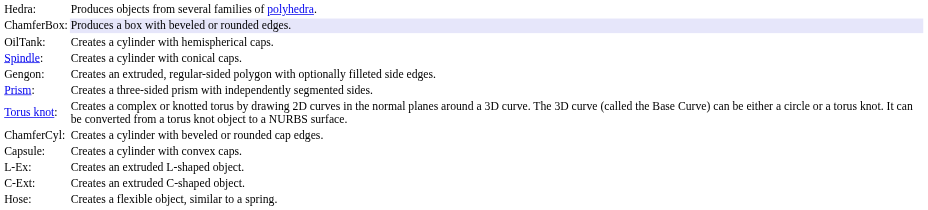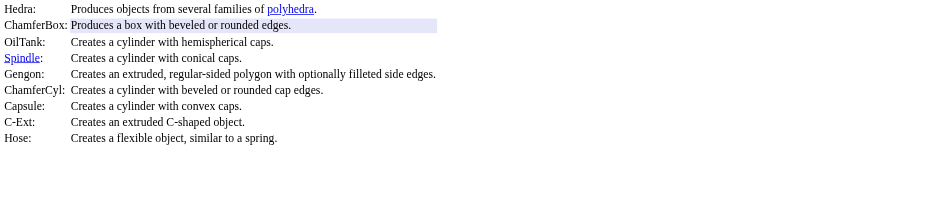- row: Prism: | Creates a three-sided prism with independently segmented sides.
- row: Torus knot: | Creates a complex or knotted torus by drawing 2D curves in the normal planes around a 3D curve. The 3D curve (called the Base Curve) can be either a circle or a torus knot. It can be converted from a torus knot object to a NURBS surface.
- row: L-Ex: | Creates an extruded L-shaped object.
